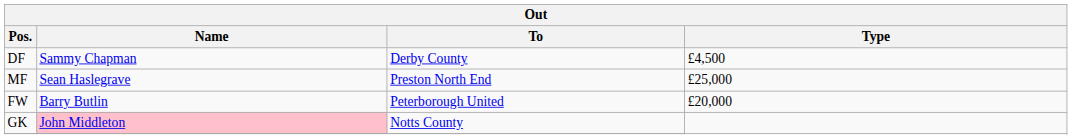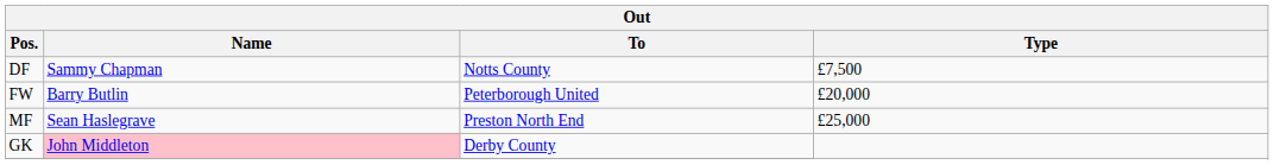DF | To: Derby County -> Notts County
DF | Type: £4,500 -> £7,500
rows swapped: FW <-> MF
GK | To: Notts County -> Derby County
